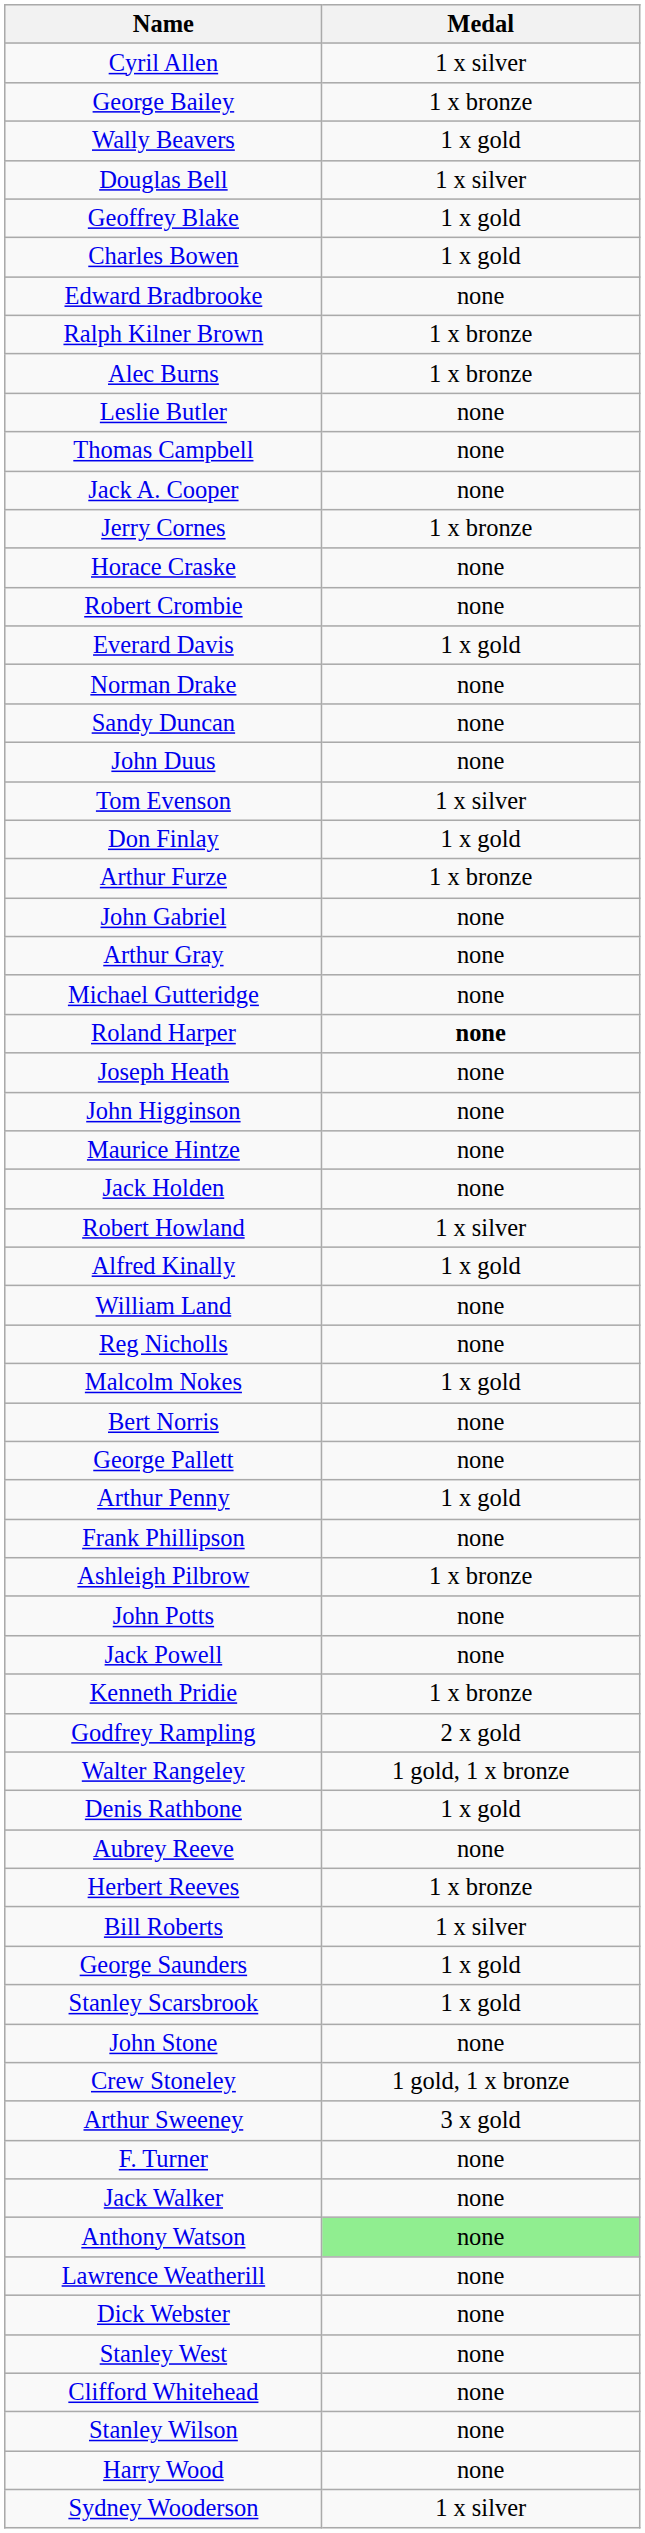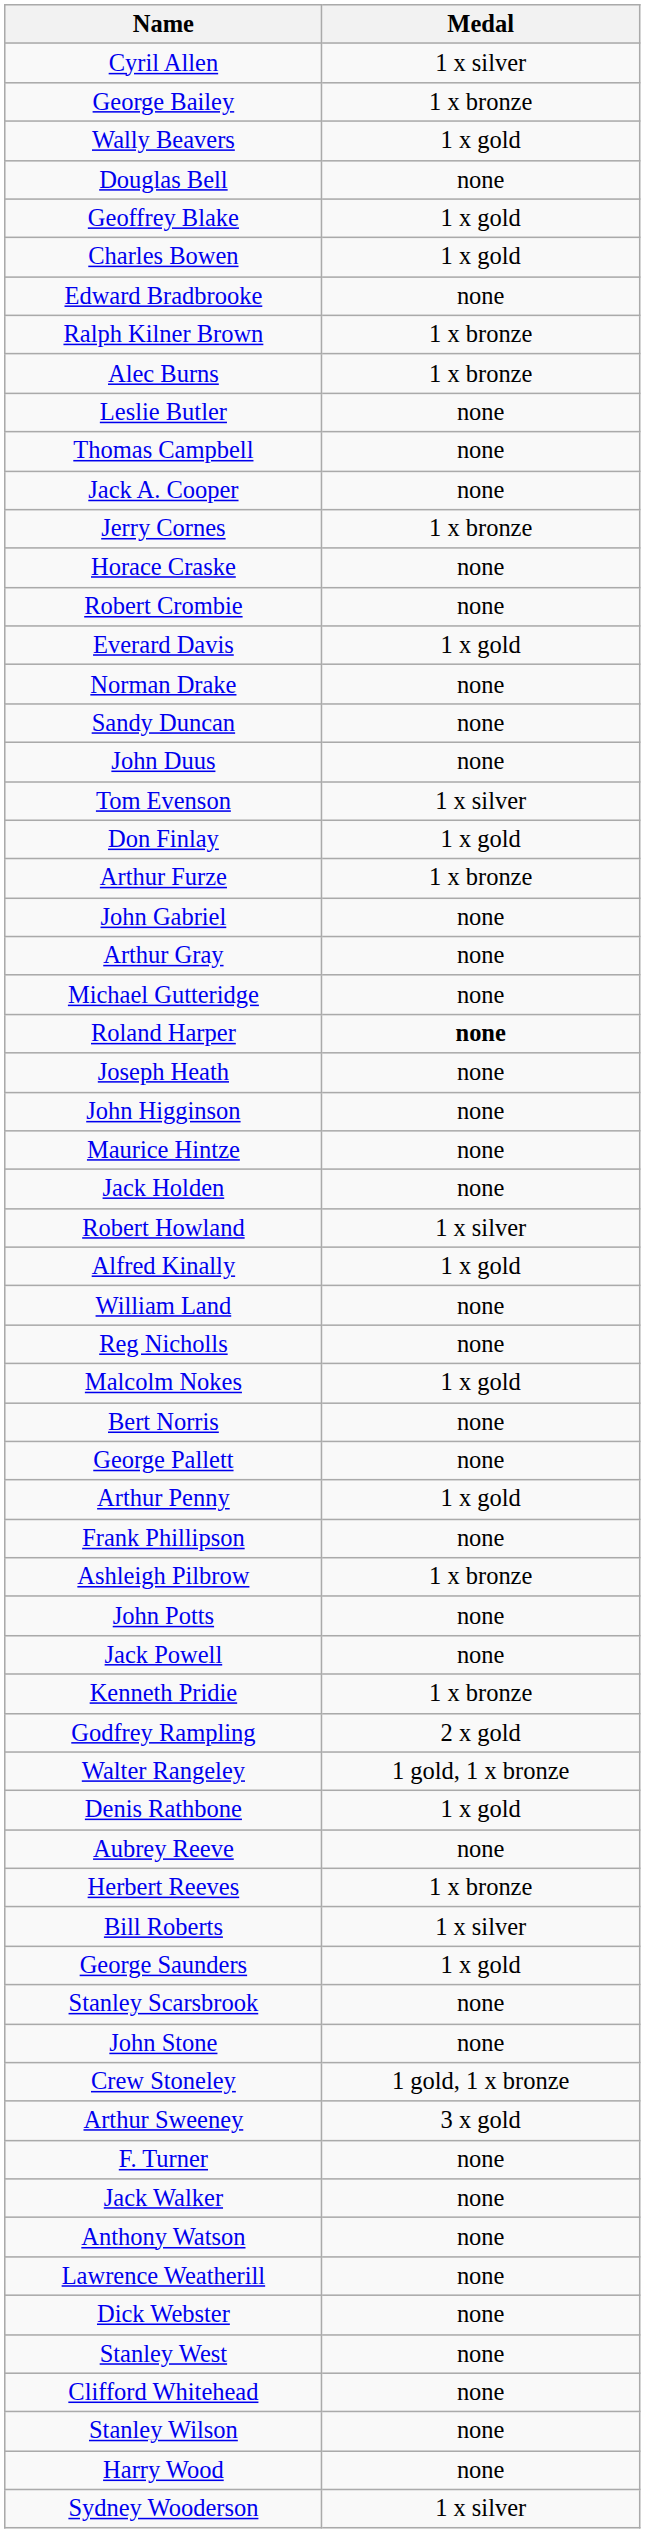Douglas Bell | Medal: 1 x silver -> none
Stanley Scarsbrook | Medal: 1 x gold -> none
Anthony Watson | Medal: lightgreen background -> no background
